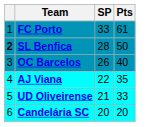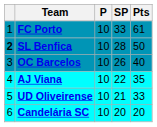+ column: P | 10 | 10 | 10 | 10 | 10 | 10
